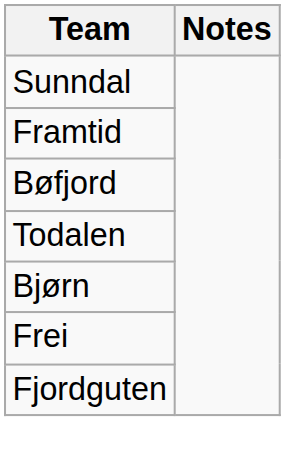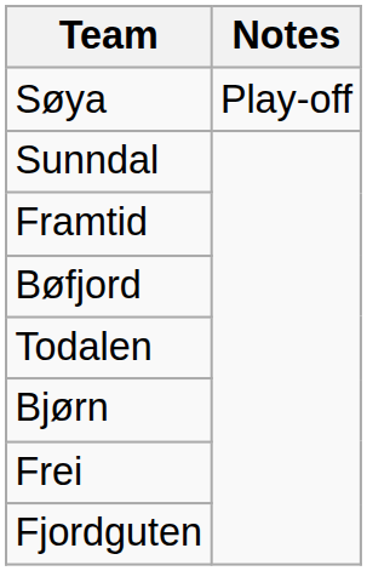+ row: Søya | Play-off
